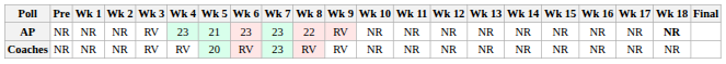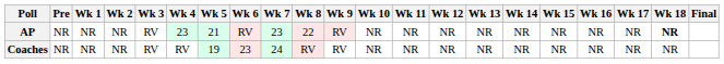AP | Wk 6: 23 -> RV
Coaches | Wk 5: 20 -> 19
Coaches | Wk 6: RV -> 23
Coaches | Wk 7: 23 -> 24
